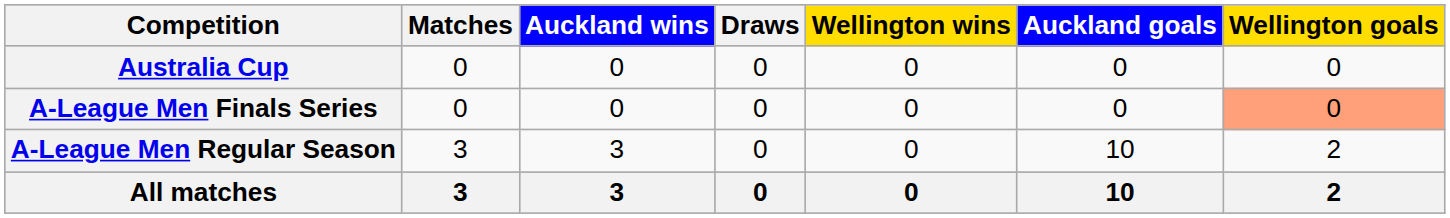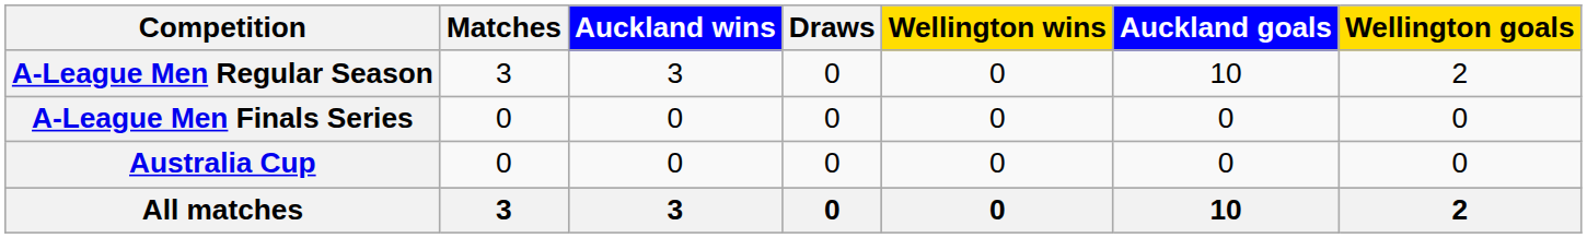rows swapped: A-League Men Regular Season <-> Australia Cup
A-League Men Finals Series | Wellington goals: lightsalmon background -> no background
